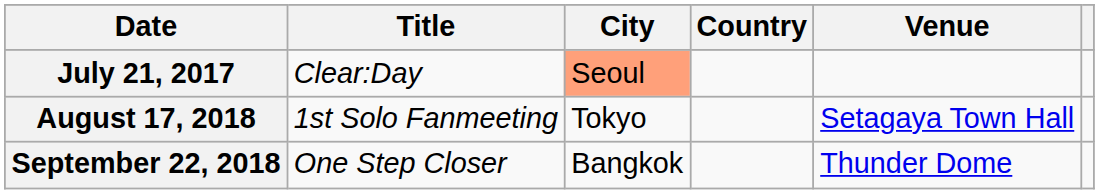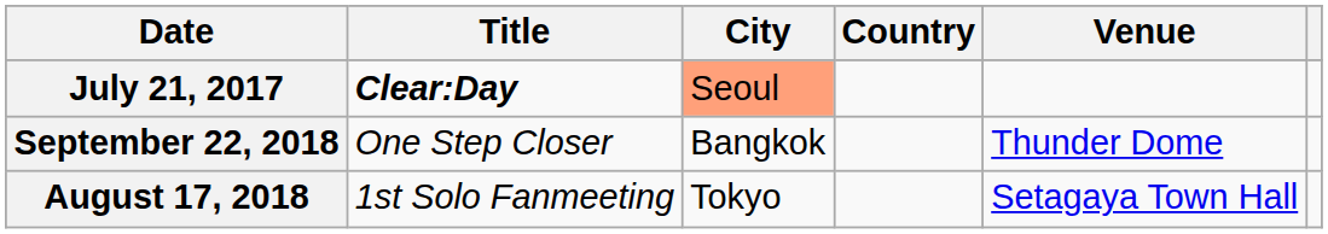July 21, 2017 | Title: normal -> bold
rows swapped: August 17, 2018 <-> September 22, 2018
